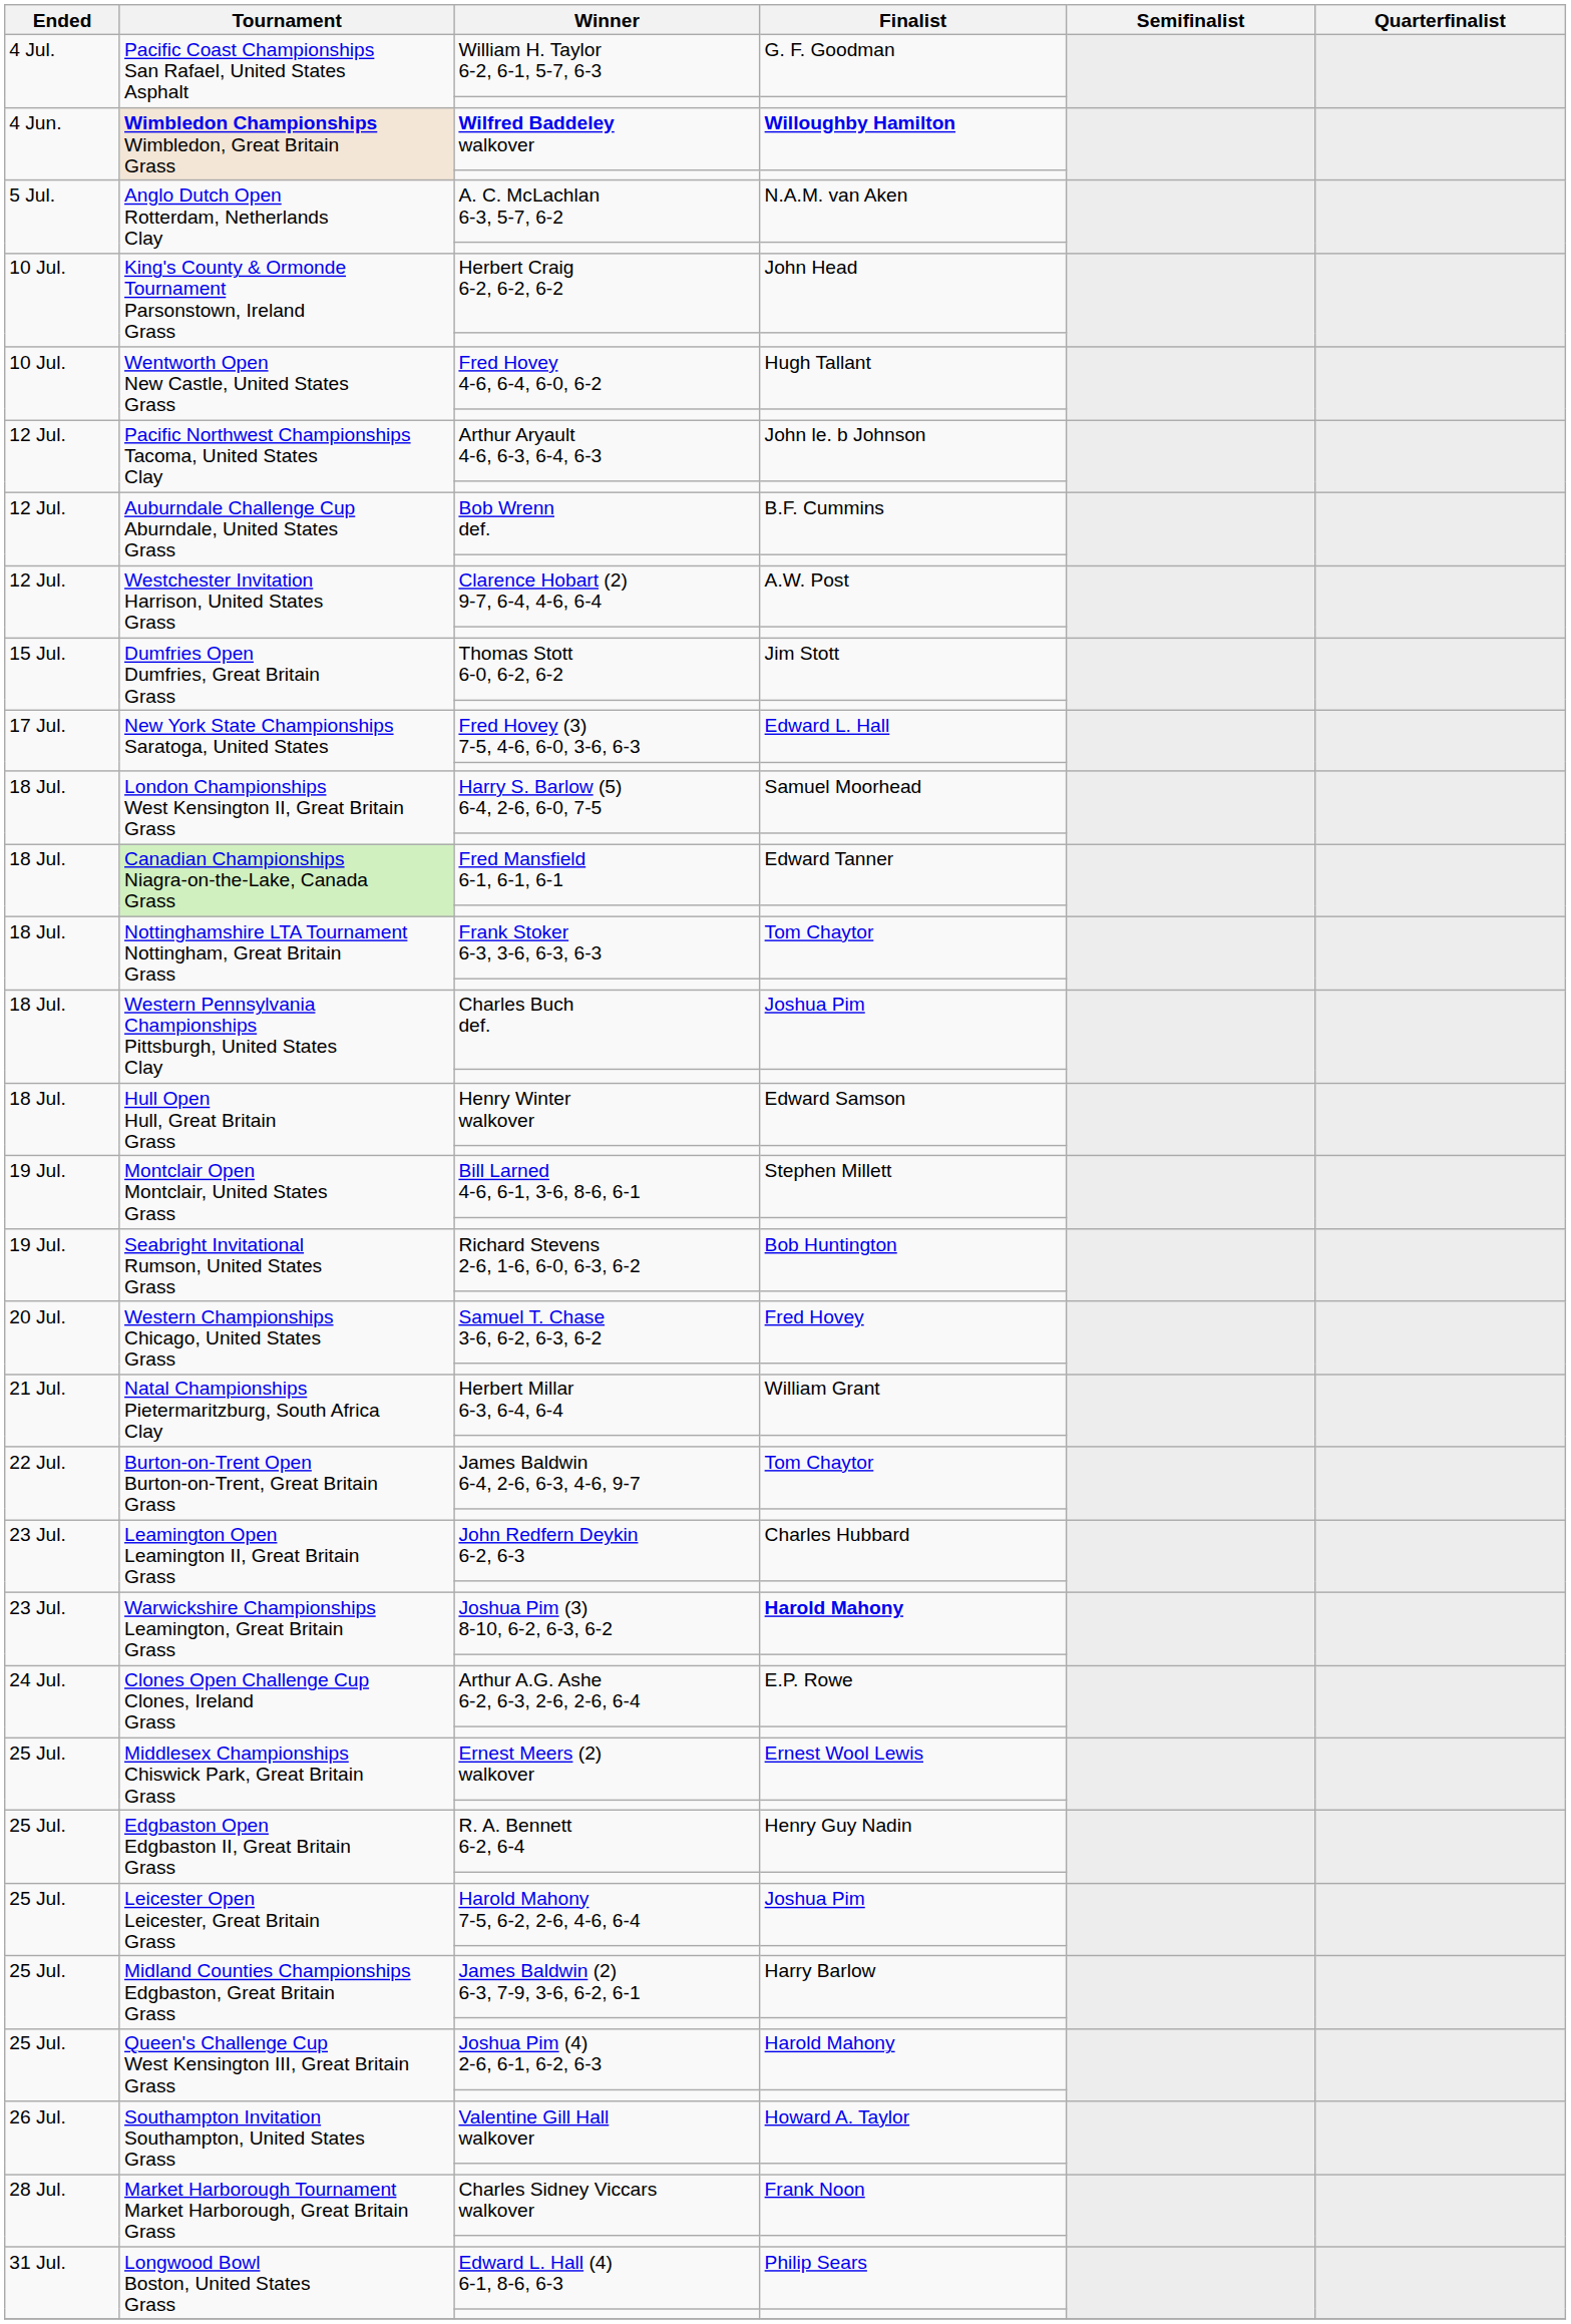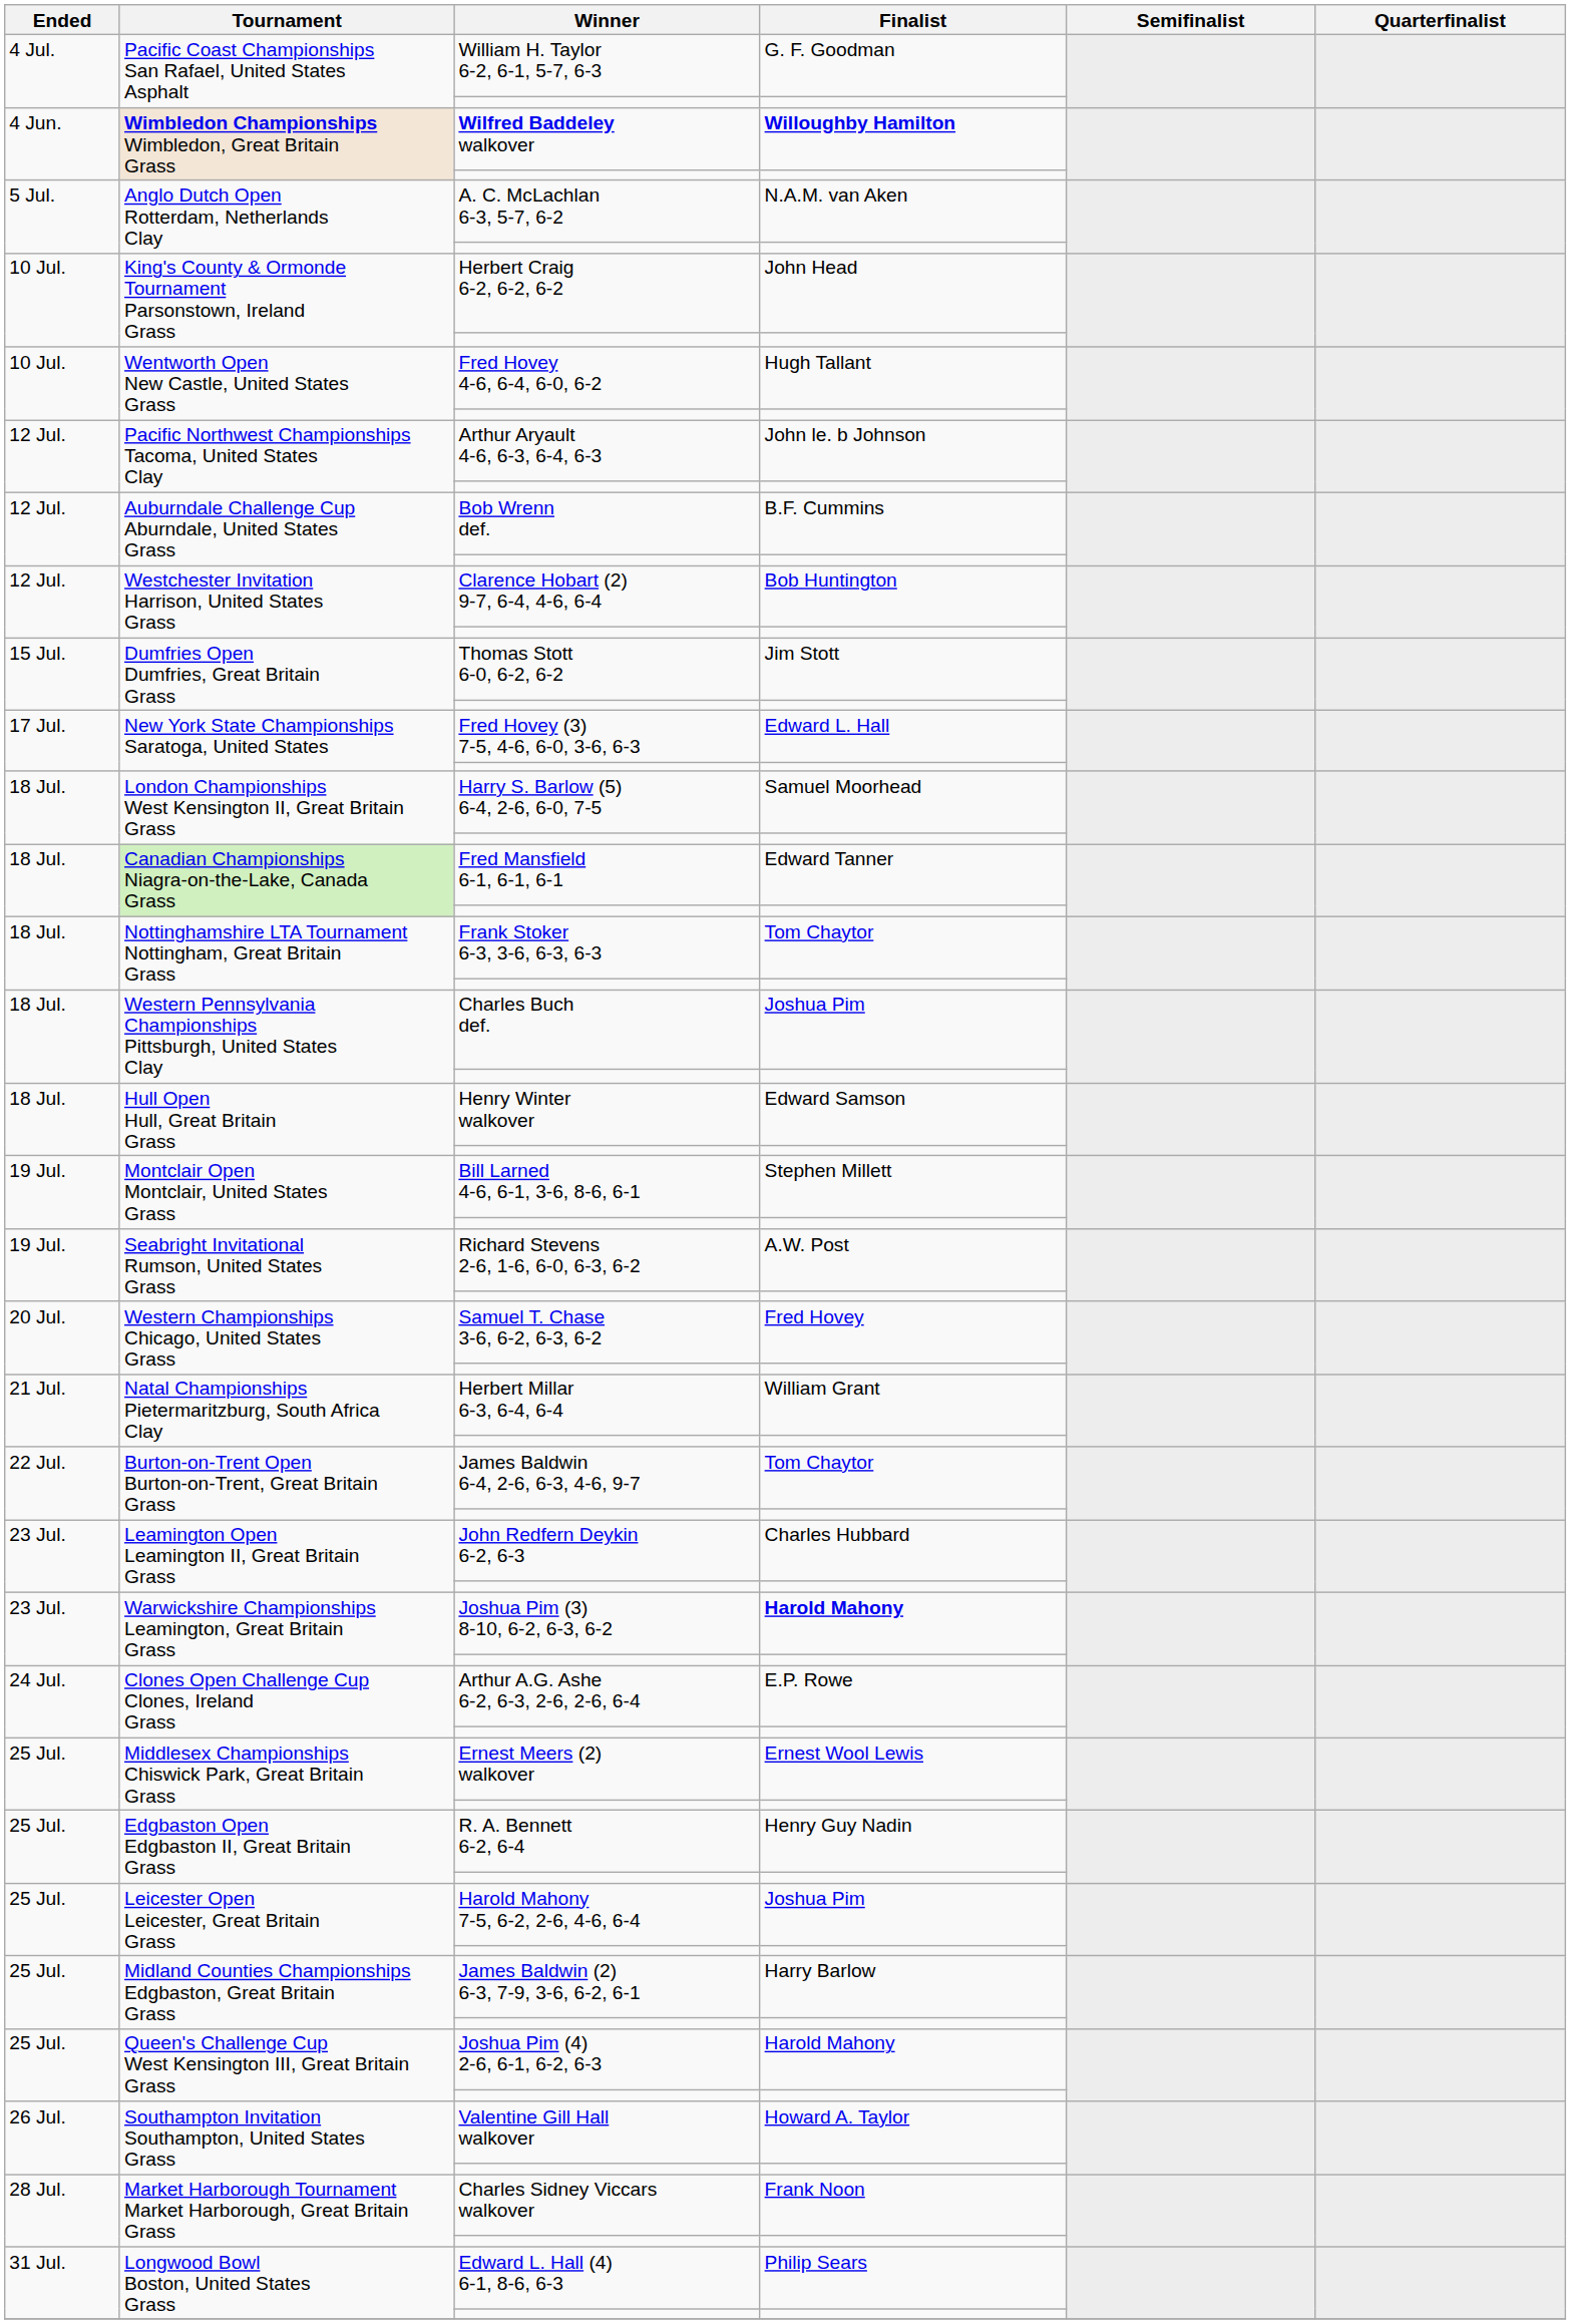Clarence Hobart (2) 9-7, 6-4, 4-6, 6-4 | Finalist: A.W. Post -> Bob Huntington
Richard Stevens 2-6, 1-6, 6-0, 6-3, 6-2 | Finalist: Bob Huntington -> A.W. Post
